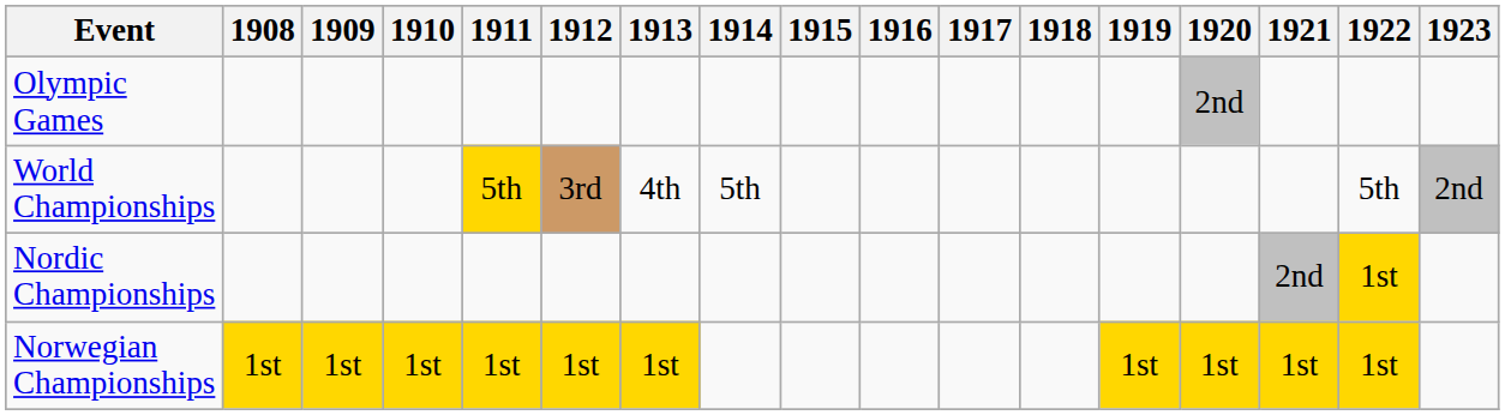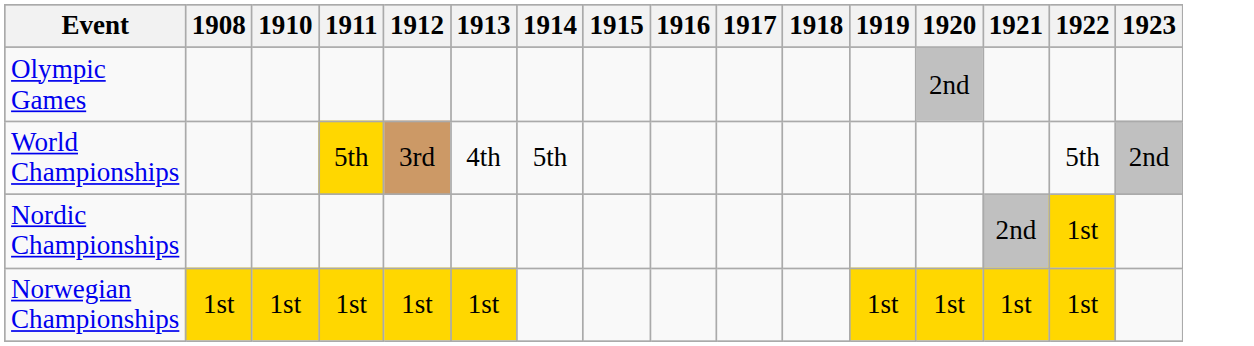- column: 1909 | 1st
